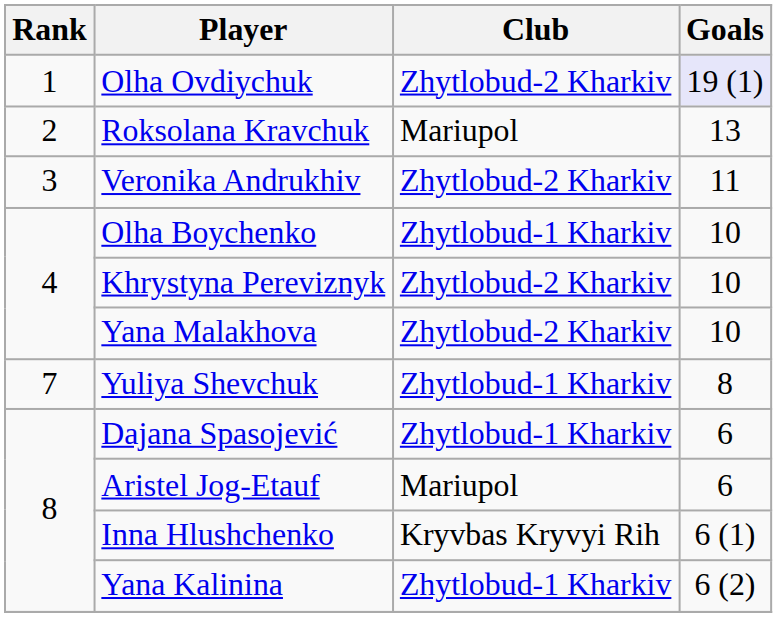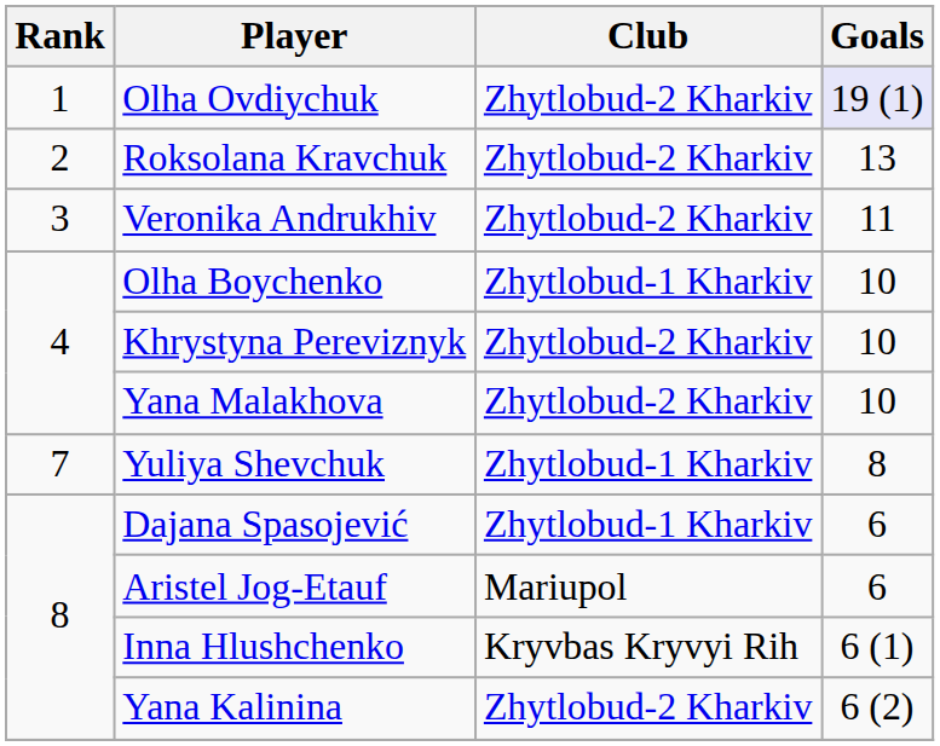Roksolana Kravchuk | Club: Mariupol -> Zhytlobud-2 Kharkiv
Yana Kalinina | Club: Zhytlobud-1 Kharkiv -> Zhytlobud-2 Kharkiv
